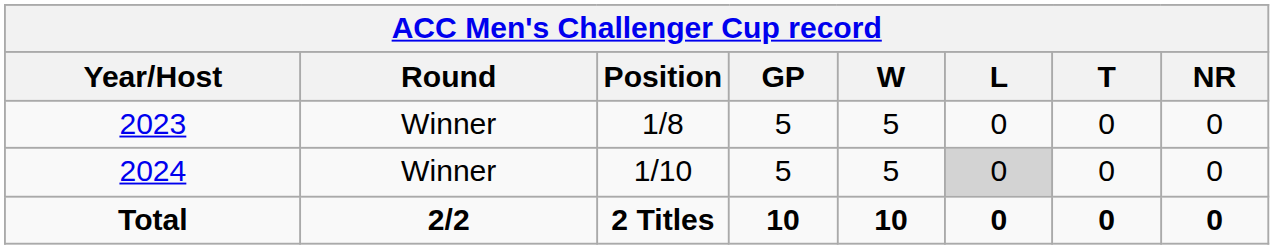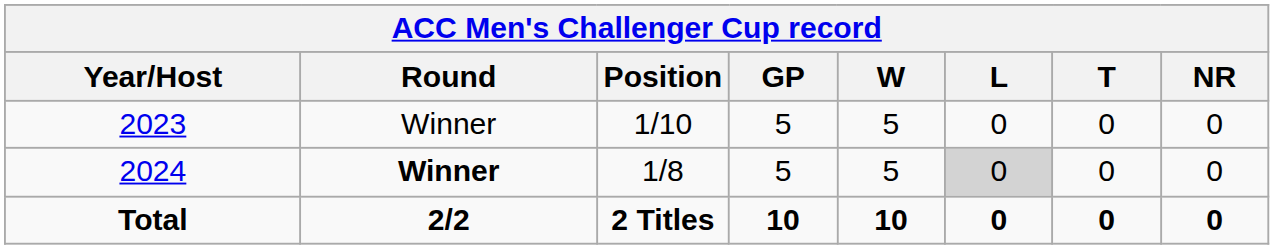2023 | Position: 1/8 -> 1/10
2024 | Round: normal -> bold
2024 | Position: 1/10 -> 1/8
